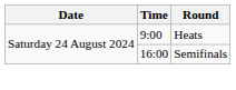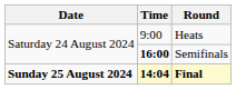Semifinals | Time: normal -> bold
+ row: Sunday 25 August 2024 | 14:04 | Final
